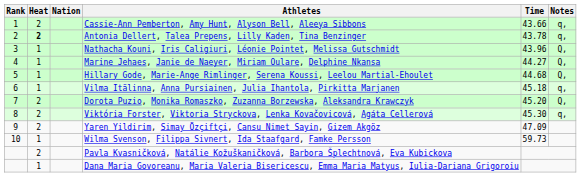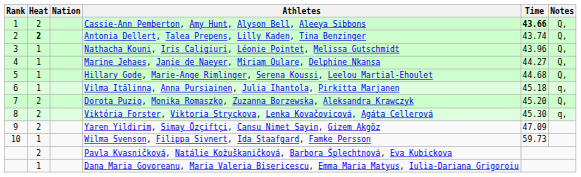Cassie-Ann Pemberton, Amy Hunt, Alyson Bell, Aleeya Sibbons | Time: normal -> bold
Cassie-Ann Pemberton, Amy Hunt, Alyson Bell, Aleeya Sibbons | Notes: q, -> Q,
Antonia Dellert, Talea Prepens, Lilly Kaden, Tina Benzinger | Time: 43.78 -> 43.74
Antonia Dellert, Talea Prepens, Lilly Kaden, Tina Benzinger | Notes: q, -> Q,
